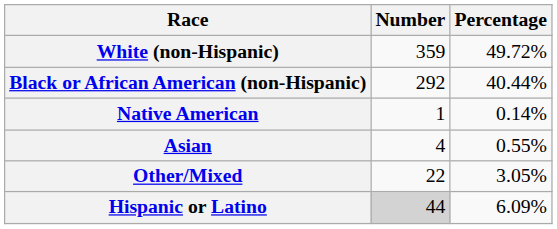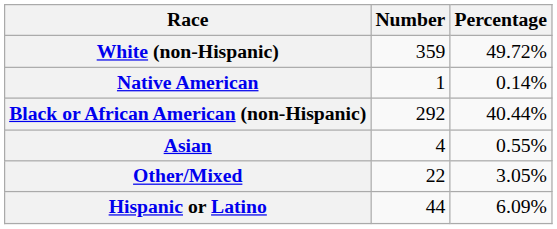rows swapped: Black or African American (non-Hispanic) <-> Native American
Hispanic or Latino | Number: lightgrey background -> no background
